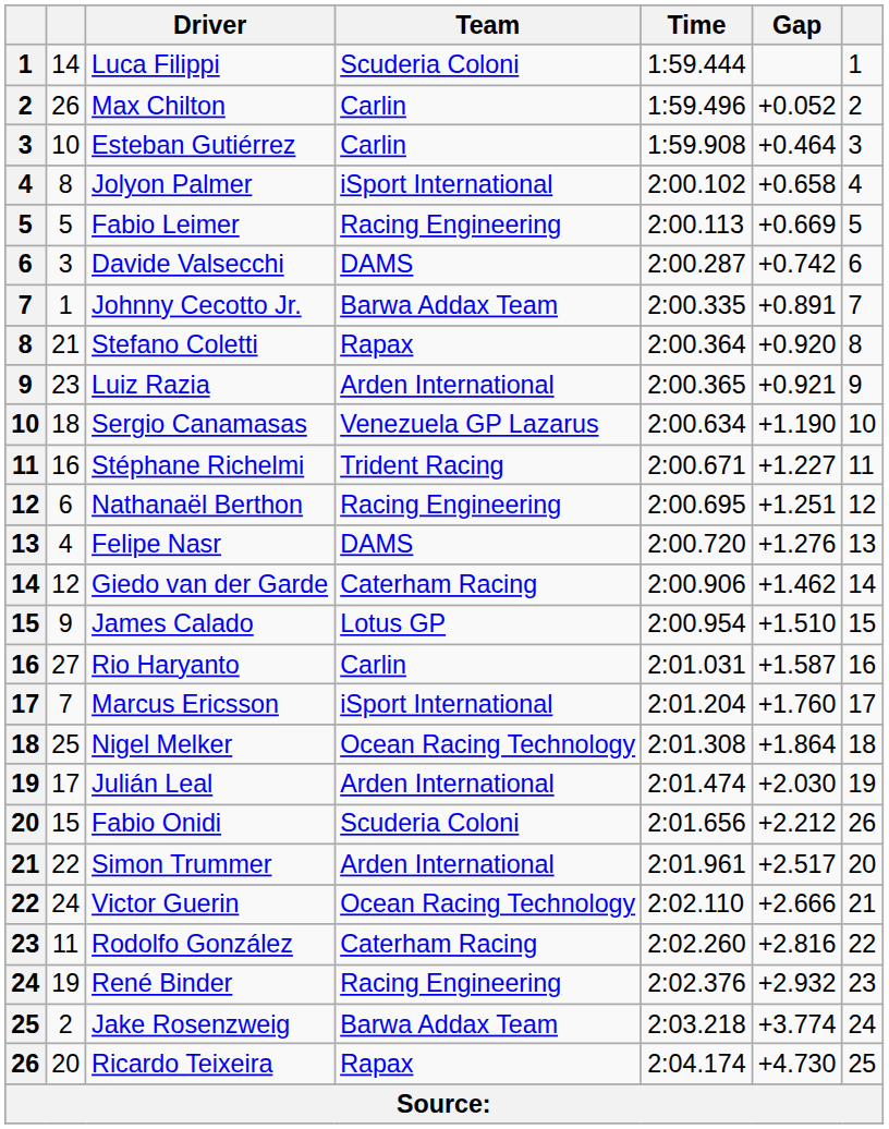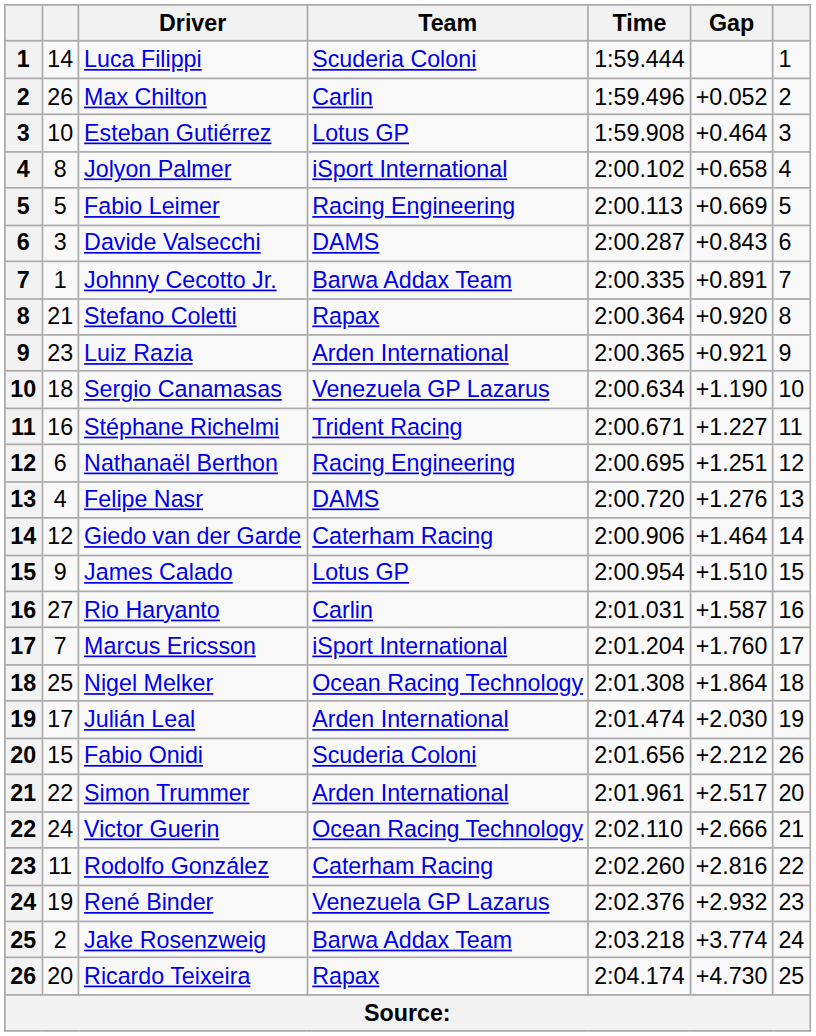Esteban Gutiérrez | Team: Carlin -> Lotus GP
Davide Valsecchi | Gap: +0.742 -> +0.843
Giedo van der Garde | Gap: +1.462 -> +1.464
René Binder | Team: Racing Engineering -> Venezuela GP Lazarus
